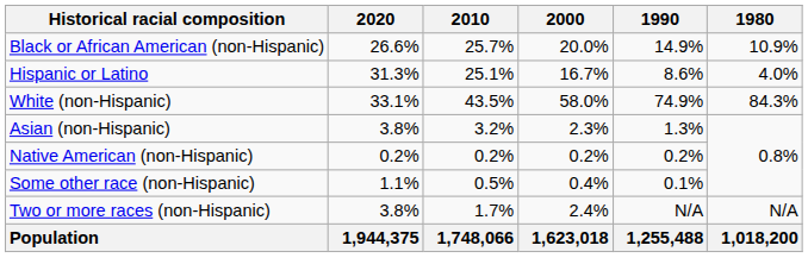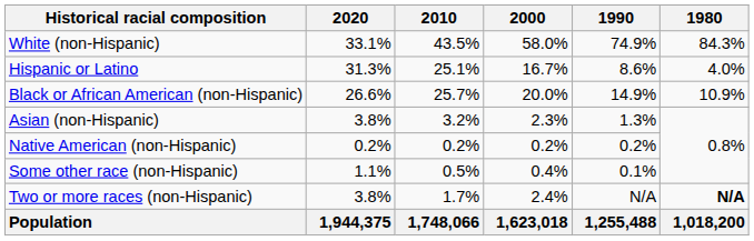rows swapped: White (non-Hispanic) <-> Black or African American (non-Hispanic)
Two or more races (non-Hispanic) | 1980: normal -> bold
